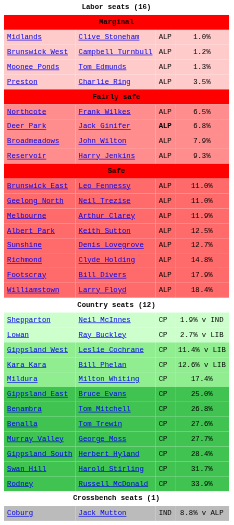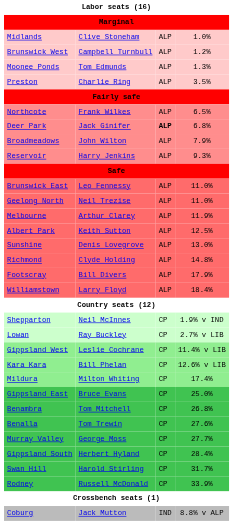Sunshine | column 4: 12.7% -> 13.0%
